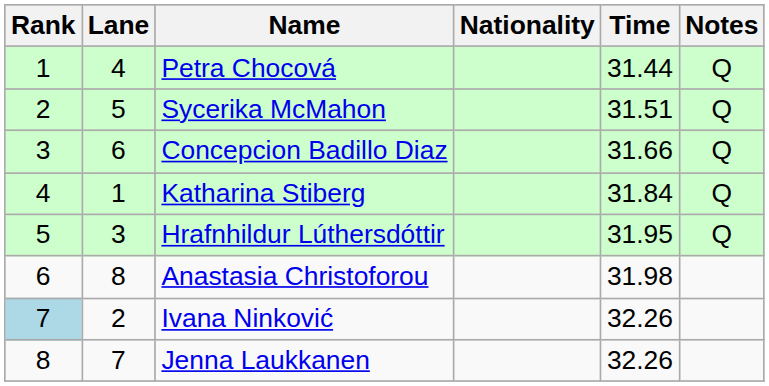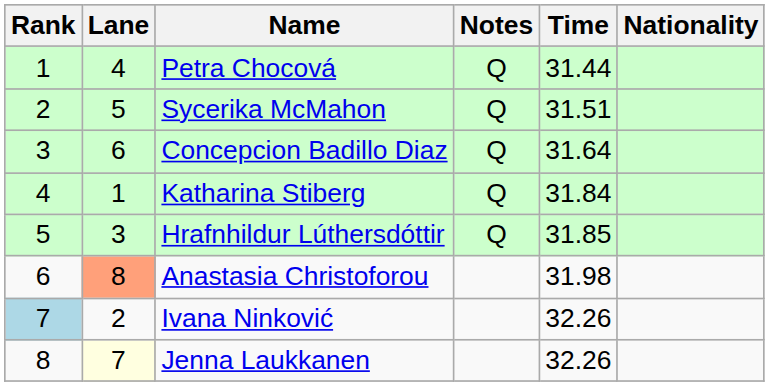columns swapped: Nationality <-> Notes
Concepcion Badillo Diaz | Time: 31.66 -> 31.64
Hrafnhildur Lúthersdóttir | Time: 31.95 -> 31.85
Anastasia Christoforou | Lane: no background -> lightsalmon background
Jenna Laukkanen | Lane: no background -> lightyellow background
